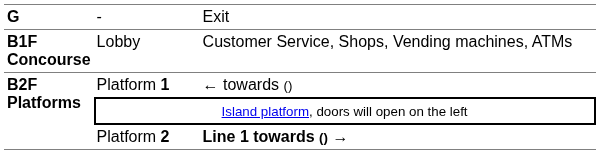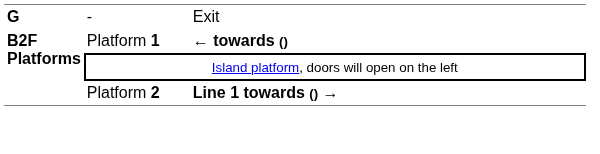- row: B1F Concourse | Lobby | Customer Service, Shops, Vending machines, ATMs
Platform 1 | column 3: normal -> bold
